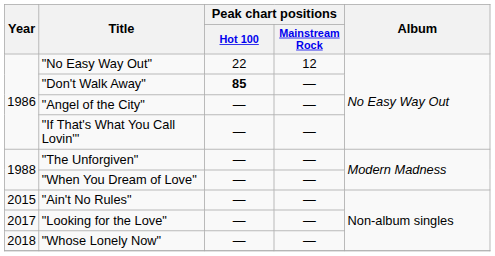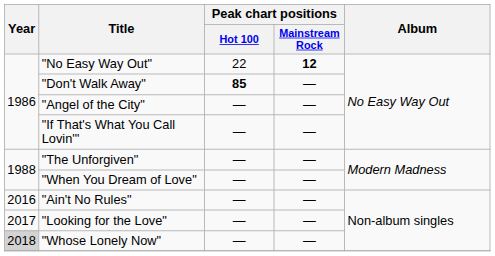"No Easy Way Out" | Peak chart positions / Mainstream Rock: normal -> bold
"Ain't No Rules" | Year: 2015 -> 2016
"Whose Lonely Now" | Year: no background -> lightgrey background
